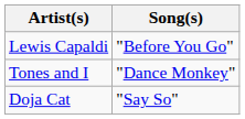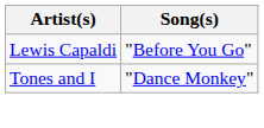- row: Doja Cat | "Say So"
